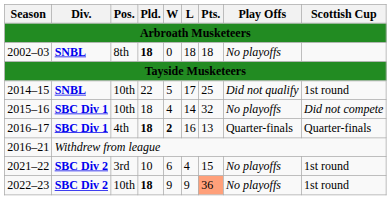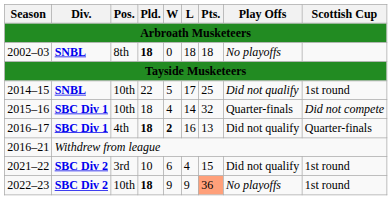2015–16 | Play Offs: No playoffs -> Quarter-finals
2016–17 | Play Offs: Quarter-finals -> Did not qualify
2021–22 | Play Offs: No playoffs -> Did not qualify
